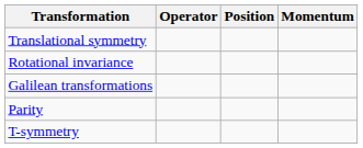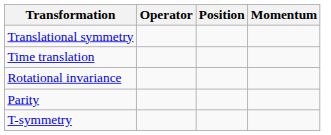+ row: Time translation
- row: Galilean transformations
